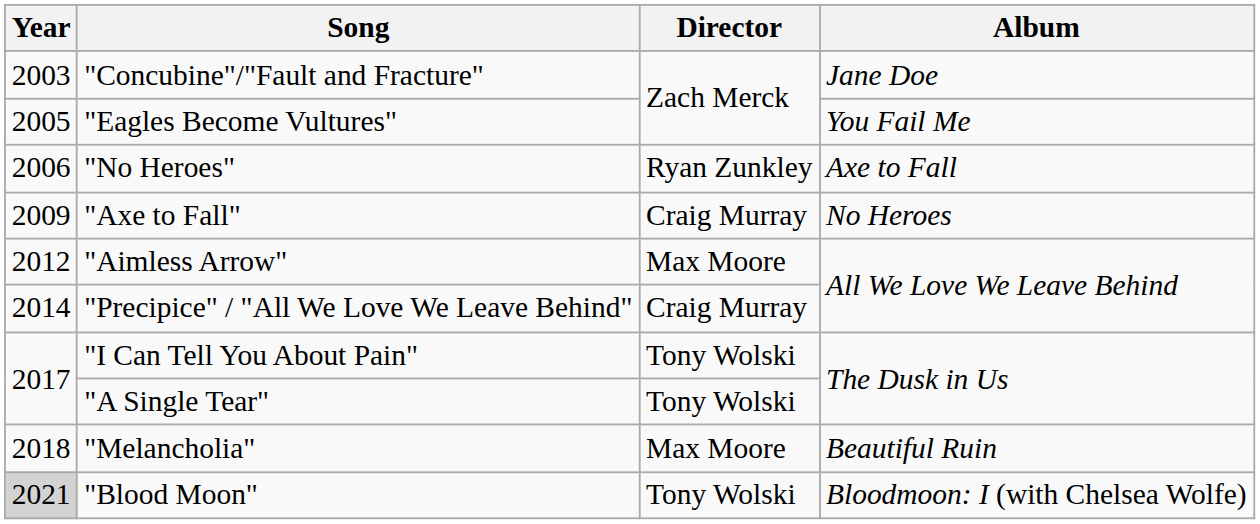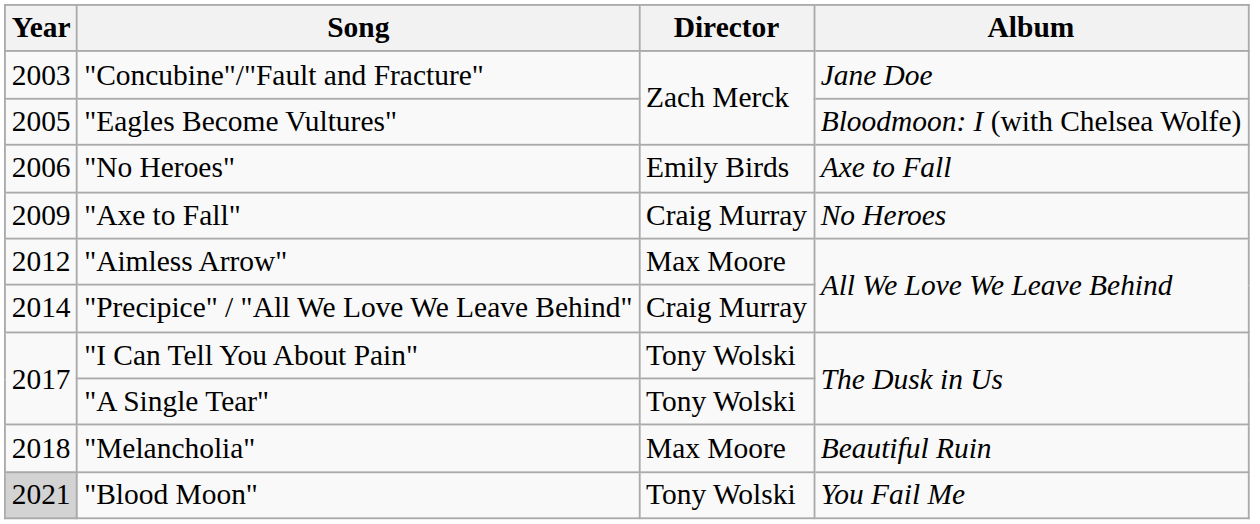"Eagles Become Vultures" | Album: You Fail Me -> Bloodmoon: I (with Chelsea Wolfe)
"No Heroes" | Director: Ryan Zunkley -> Emily Birds
"Blood Moon" | Album: Bloodmoon: I (with Chelsea Wolfe) -> You Fail Me
